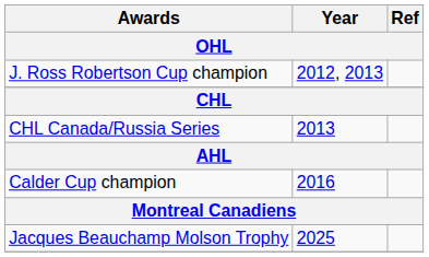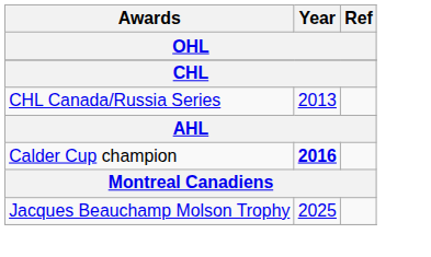- row: J. Ross Robertson Cup champion | 2012, 2013
Calder Cup champion | Year: normal -> bold
